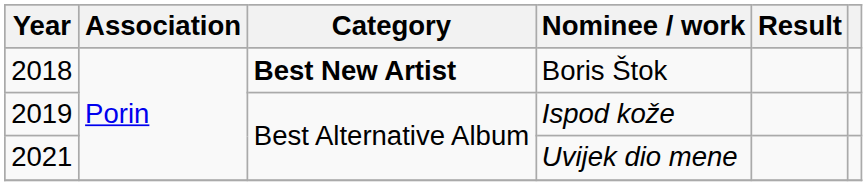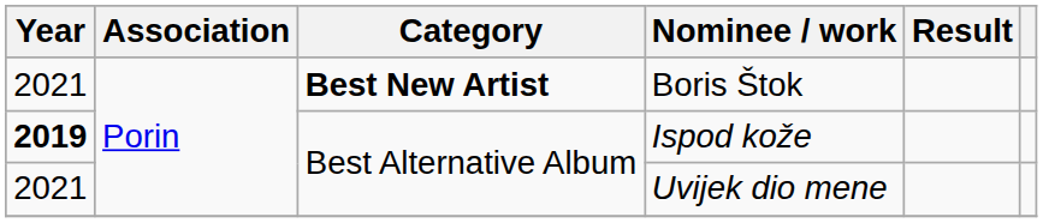Boris Štok | Year: 2018 -> 2021
Ispod kože | Year: normal -> bold
